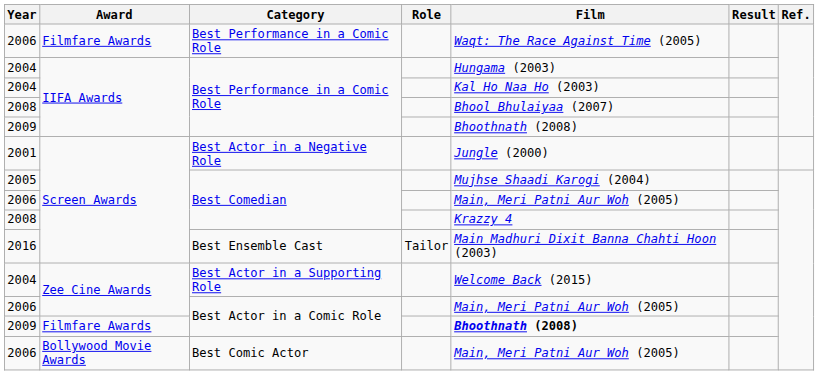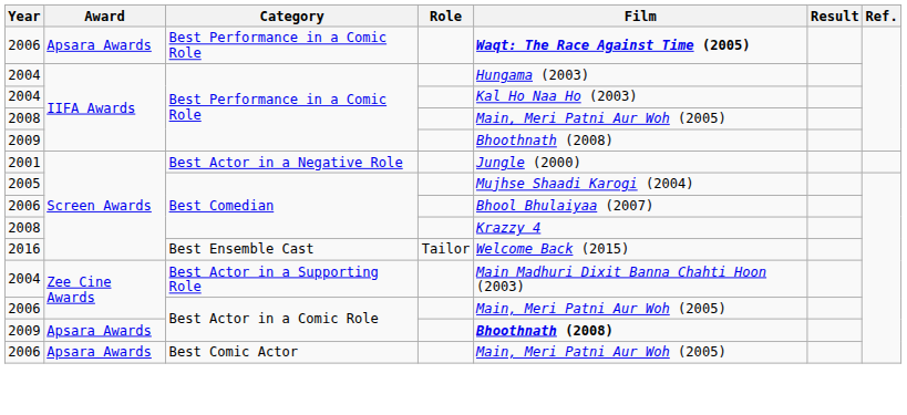2006 / Best Performance in a Comic Role | Award: Filmfare Awards -> Apsara Awards
2006 / Best Performance in a Comic Role | Film: normal -> bold
2008 / Best Performance in a Comic Role | Film: Bhool Bhulaiyaa (2007) -> Main, Meri Patni Aur Woh (2005)
2006 / Best Comedian | Film: Main, Meri Patni Aur Woh (2005) -> Bhool Bhulaiyaa (2007)
2016 | Film: Main Madhuri Dixit Banna Chahti Hoon (2003) -> Welcome Back (2015)
2004 / Best Actor in a Supporting Role | Film: Welcome Back (2015) -> Main Madhuri Dixit Banna Chahti Hoon (2003)
2009 / Best Actor in a Comic Role | Award: Filmfare Awards -> Apsara Awards
2006 / Best Comic Actor | Award: Bollywood Movie Awards -> Apsara Awards
